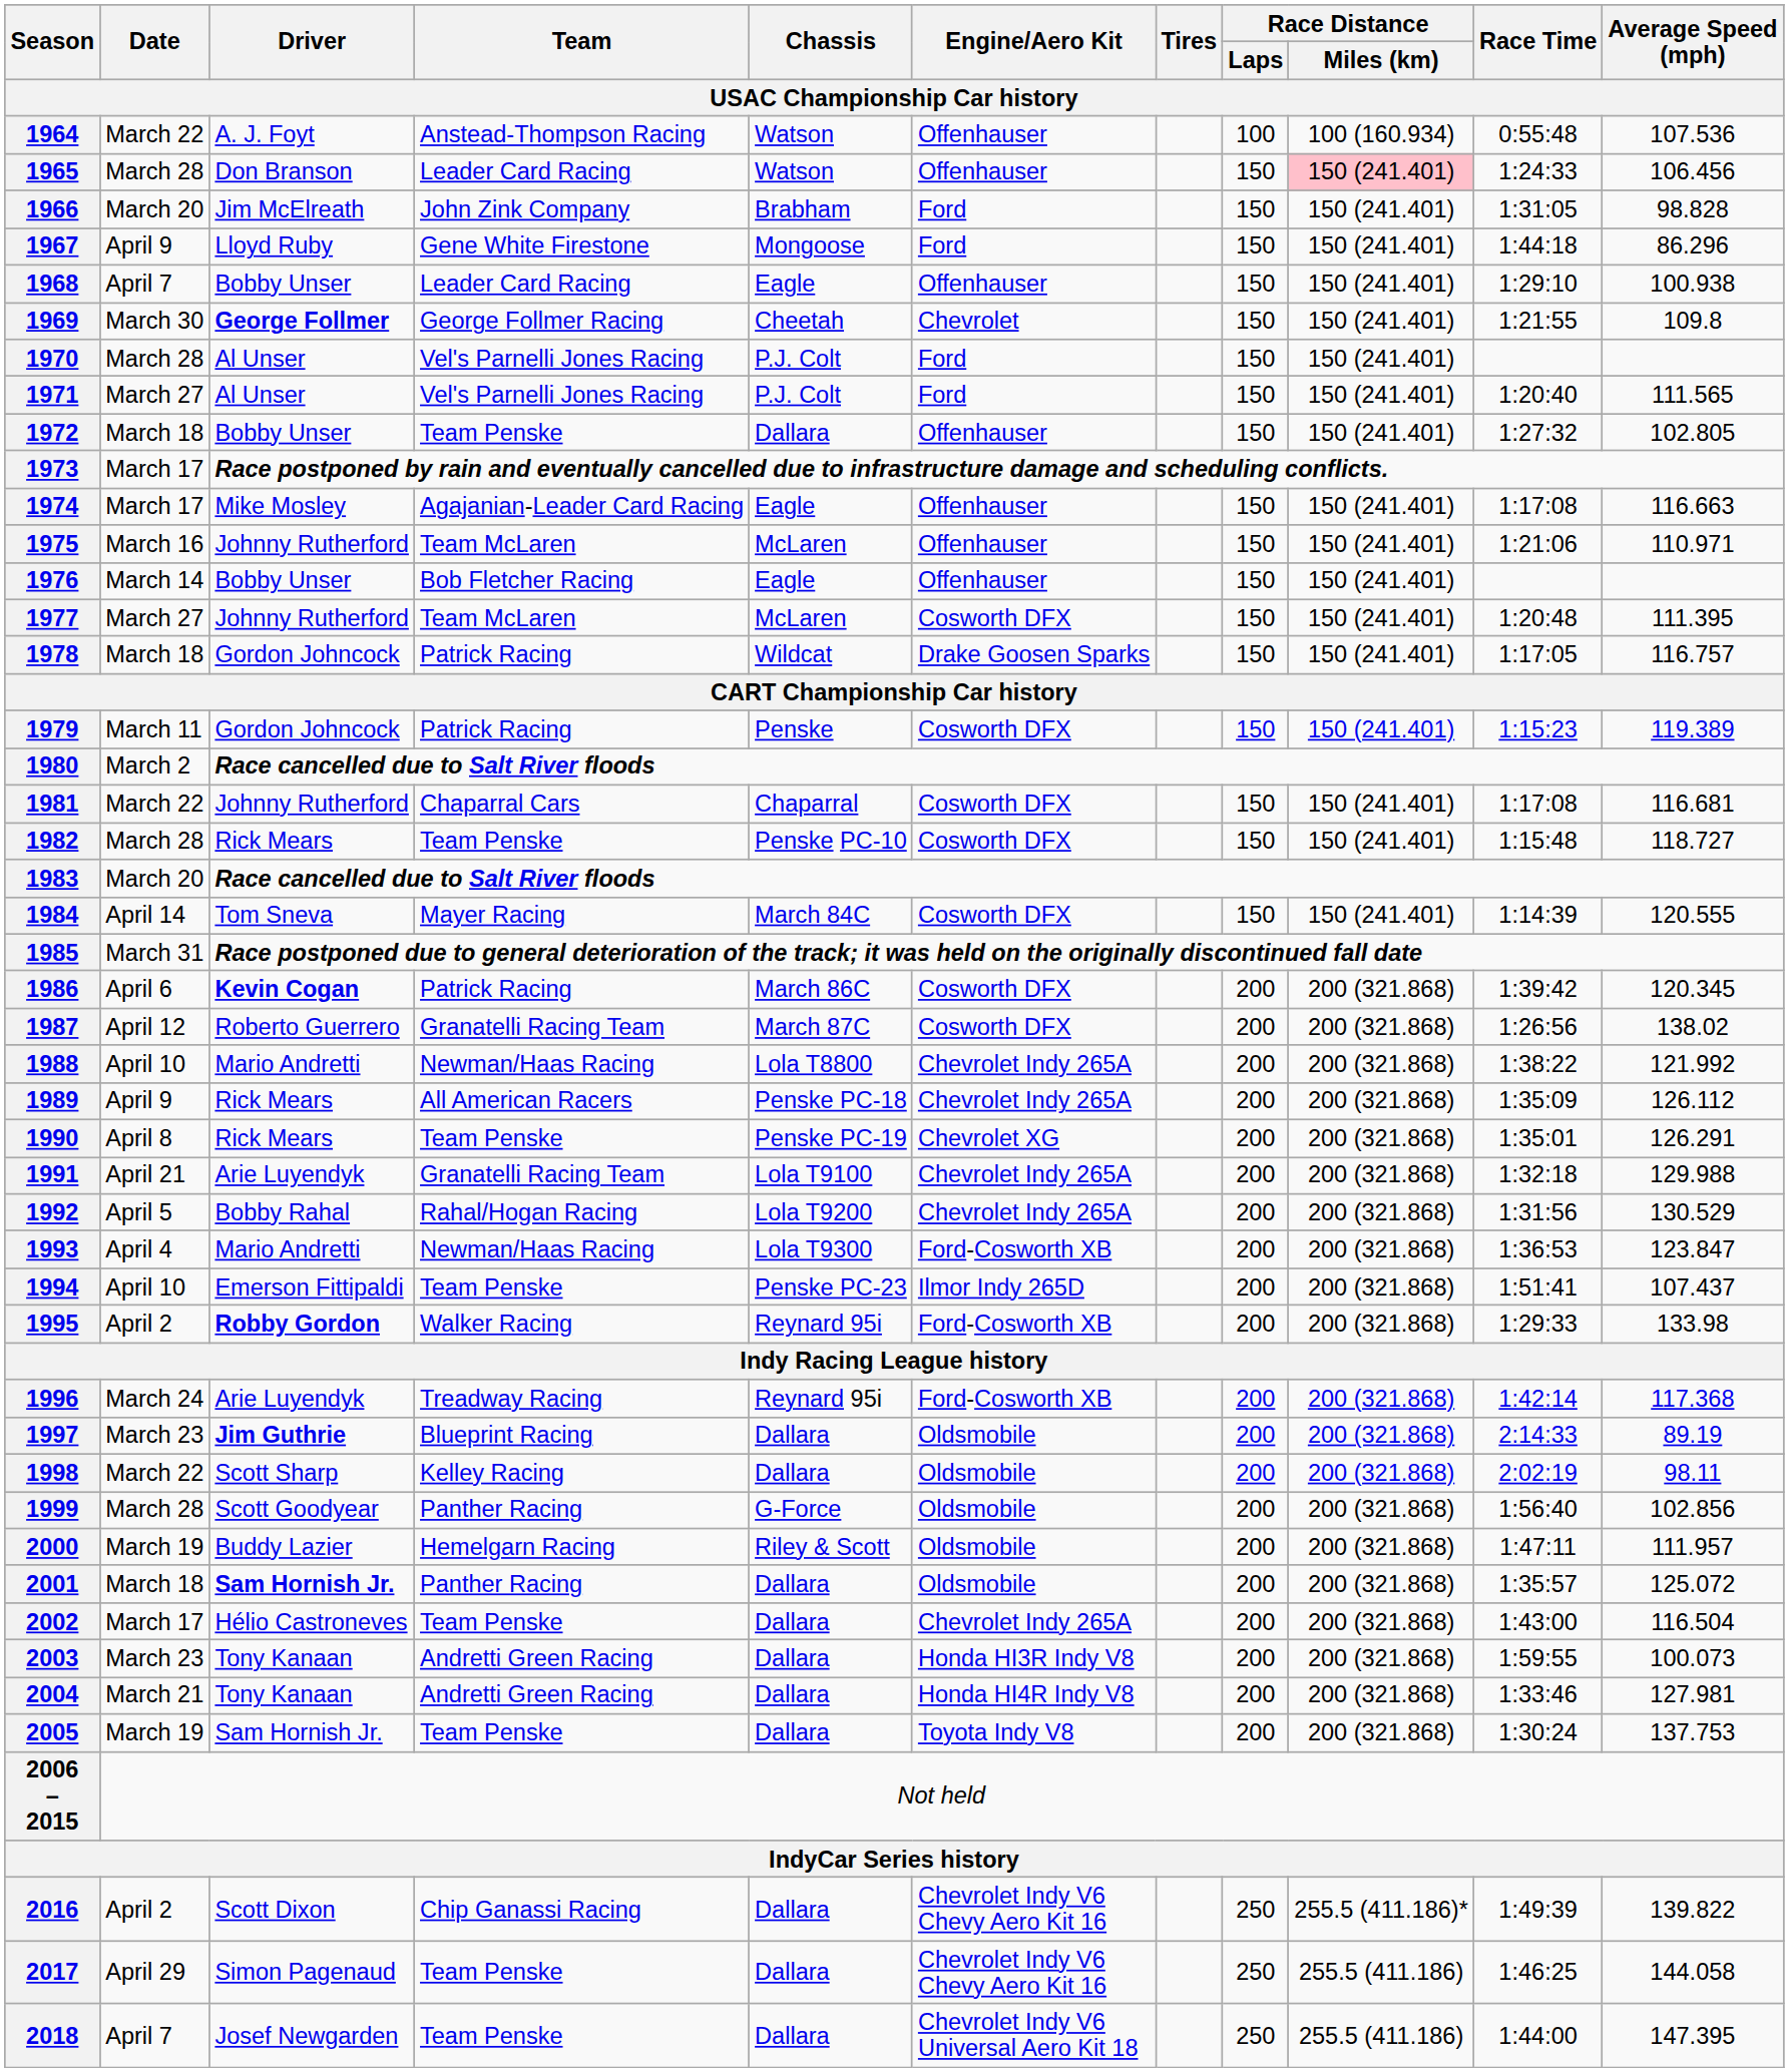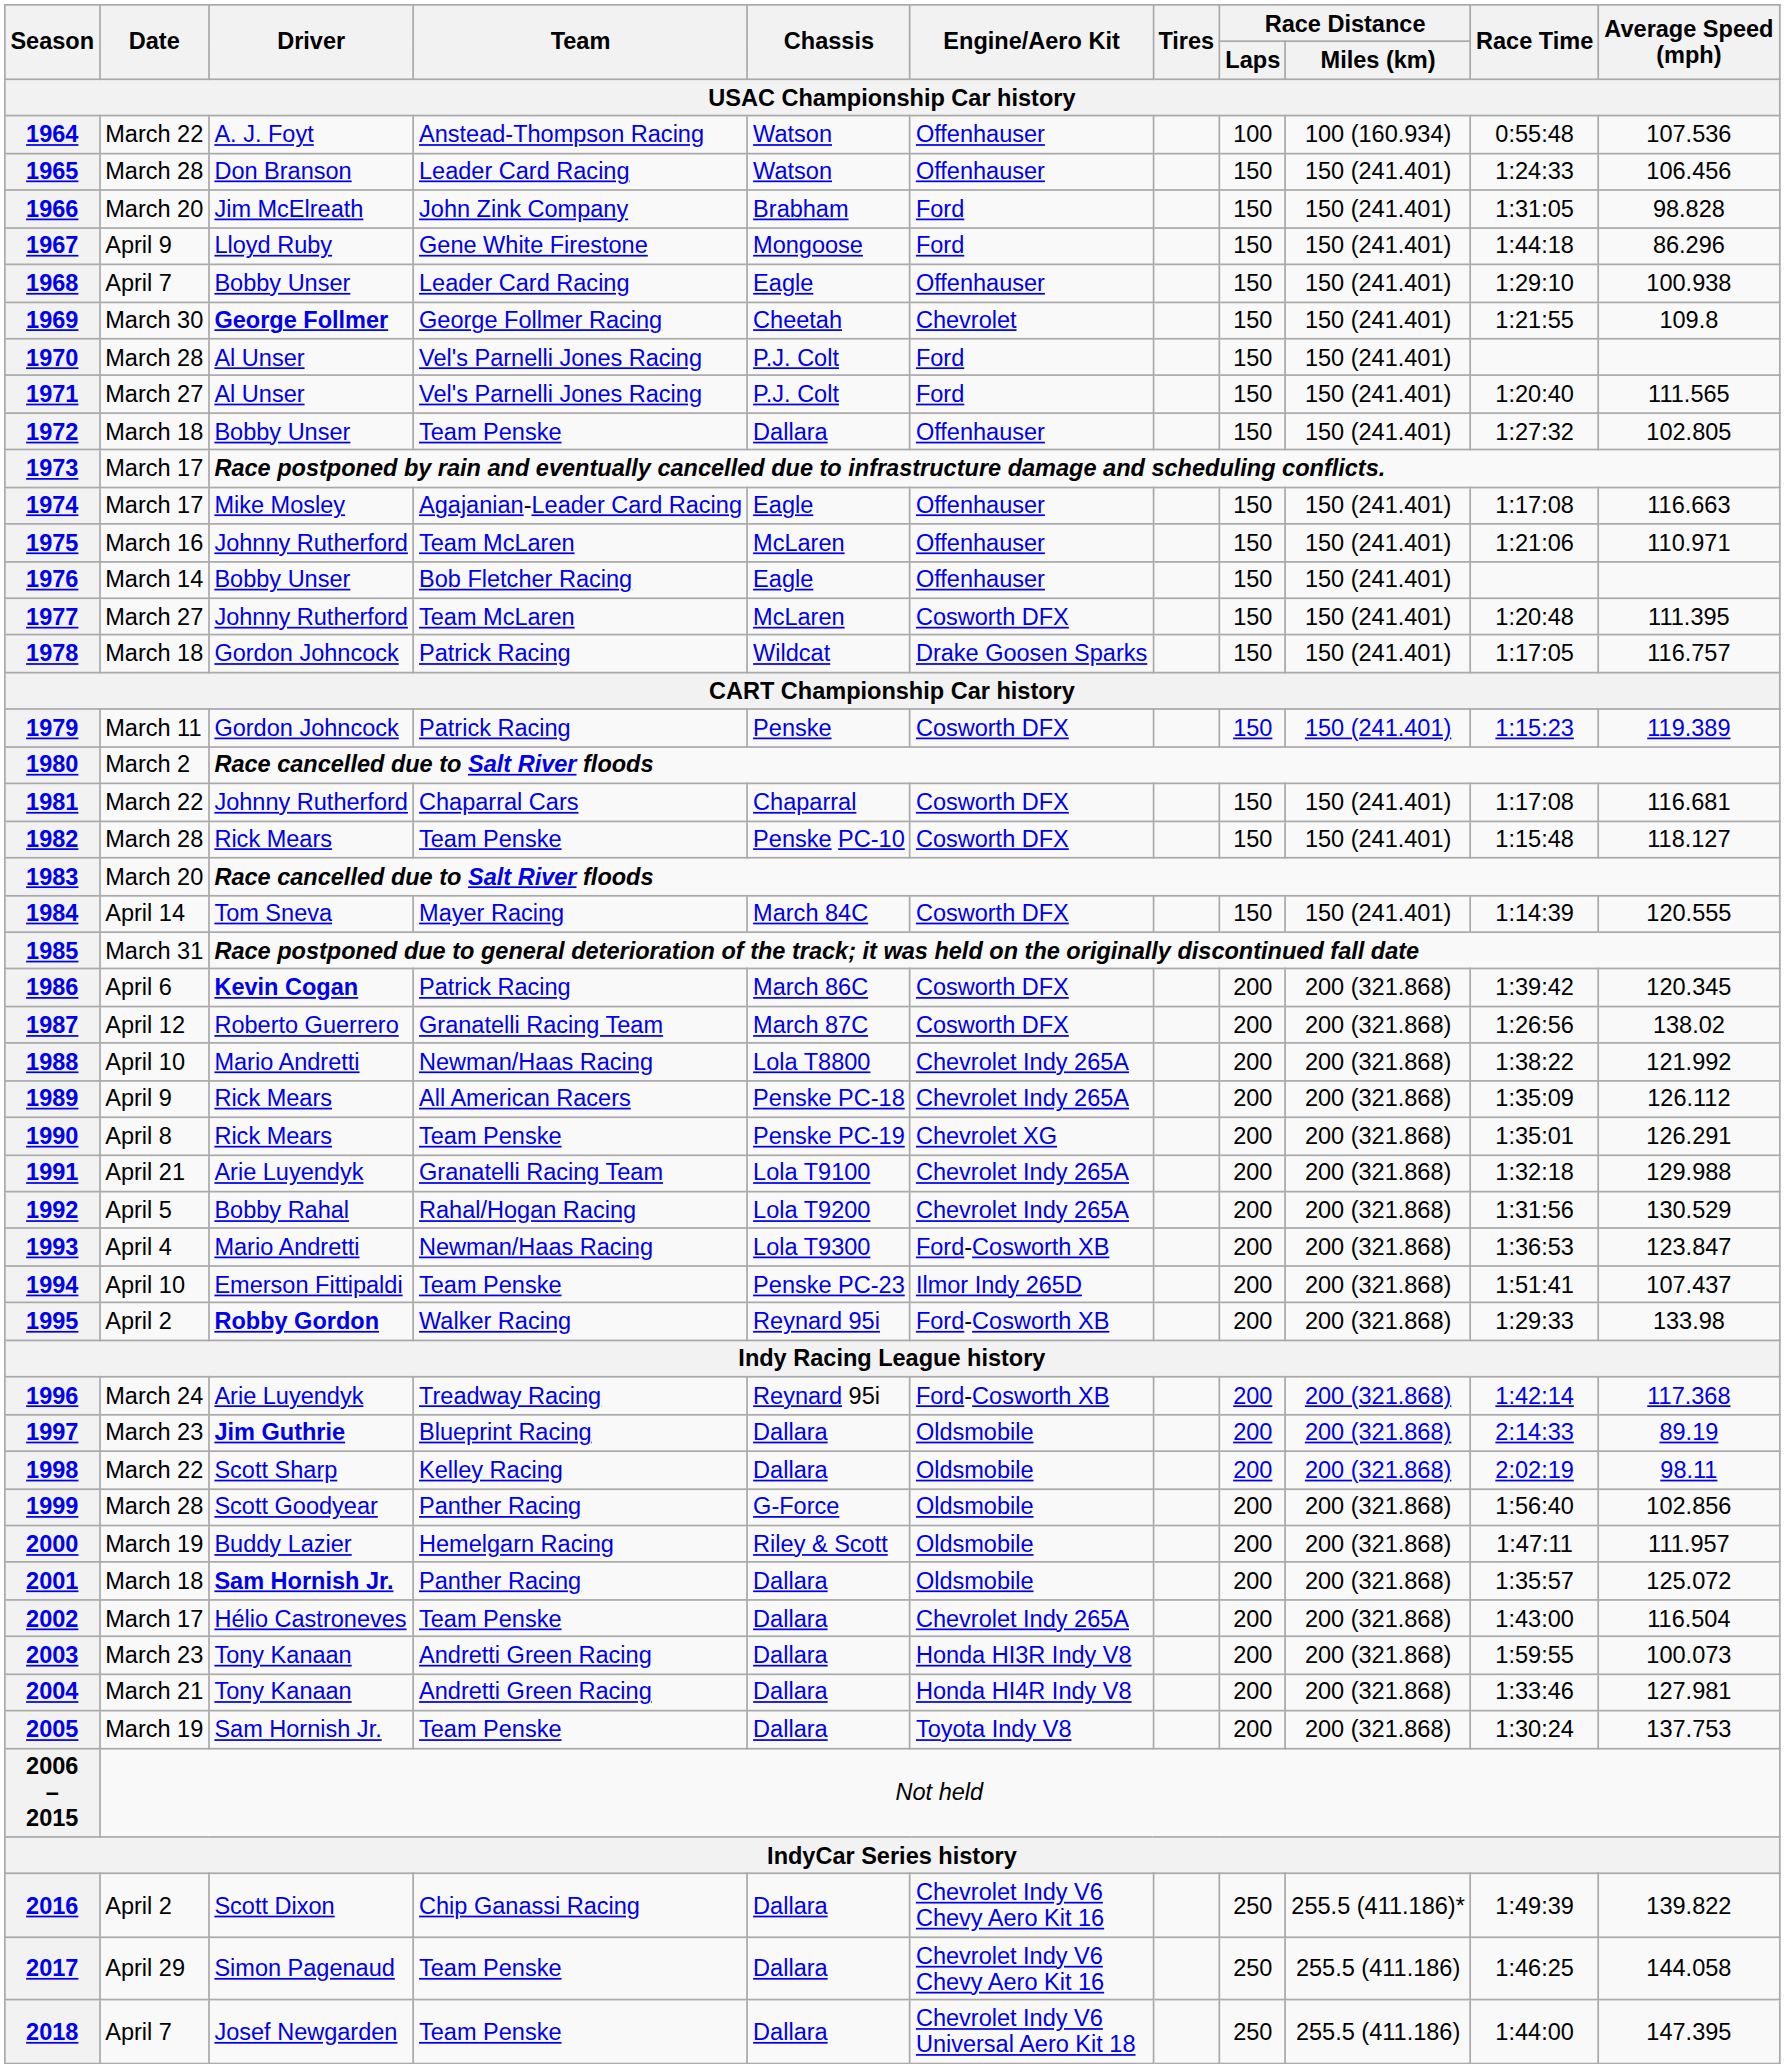1965 | Race Distance / Miles (km) / USAC Championship Car history: pink background -> no background
1982 | Average Speed (mph) / USAC Championship Car history: 118.727 -> 118.127
